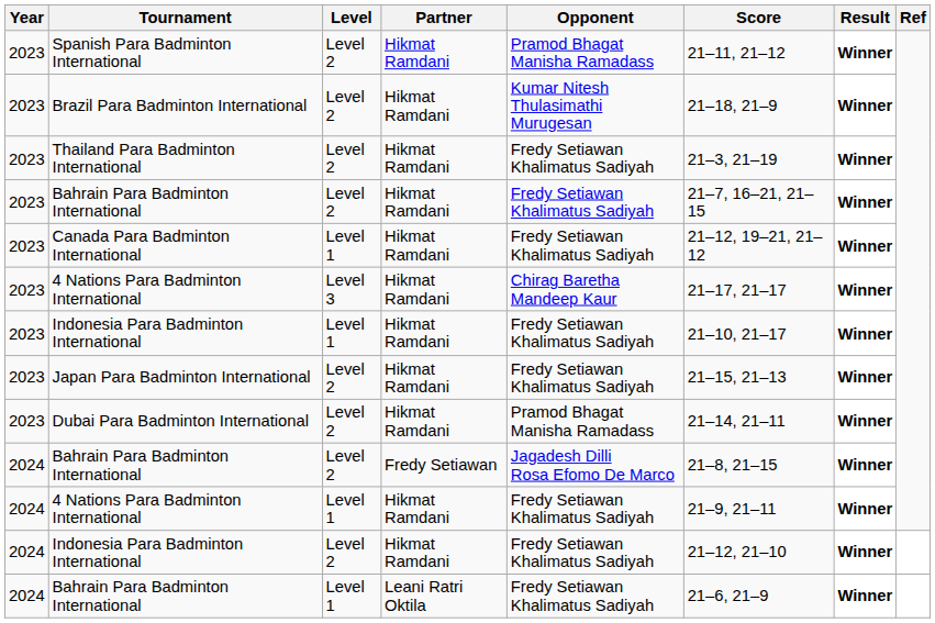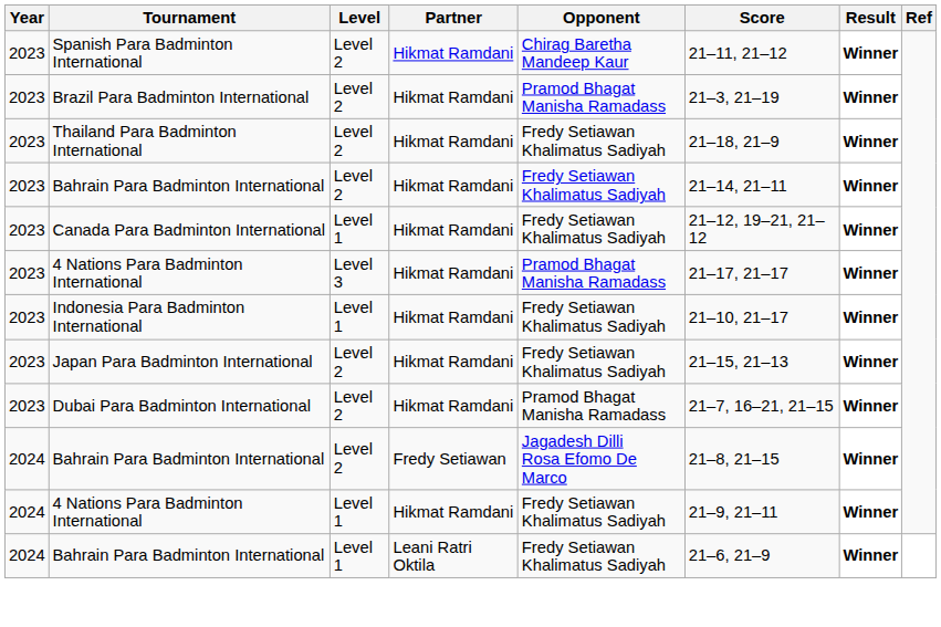Spanish Para Badminton International | Opponent: Pramod Bhagat Manisha Ramadass -> Chirag Baretha Mandeep Kaur
Brazil Para Badminton International | Opponent: Kumar Nitesh Thulasimathi Murugesan -> Pramod Bhagat Manisha Ramadass
Brazil Para Badminton International | Score: 21–18, 21–9 -> 21–3, 21–19
Thailand Para Badminton International | Score: 21–3, 21–19 -> 21–18, 21–9
2023 / Bahrain Para Badminton International | Score: 21–7, 16–21, 21–15 -> 21–14, 21–11
2023 / 4 Nations Para Badminton International | Opponent: Chirag Baretha Mandeep Kaur -> Pramod Bhagat Manisha Ramadass
Dubai Para Badminton International | Score: 21–14, 21–11 -> 21–7, 16–21, 21–15
- row: 2024 | Indonesia Para Badminton International | Level 2 | Hikmat Ramdani | Fredy Setiawan Khalimatus Sadiyah | 21–12, 21–10 | Winner
